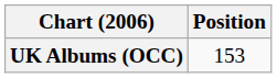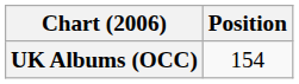UK Albums (OCC) | Position: 153 -> 154
